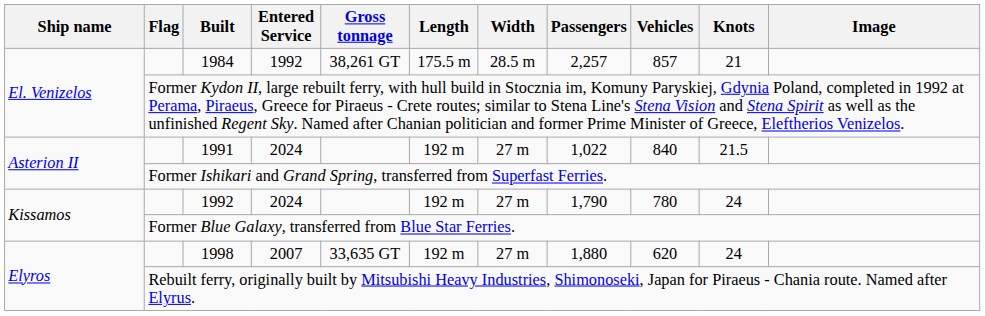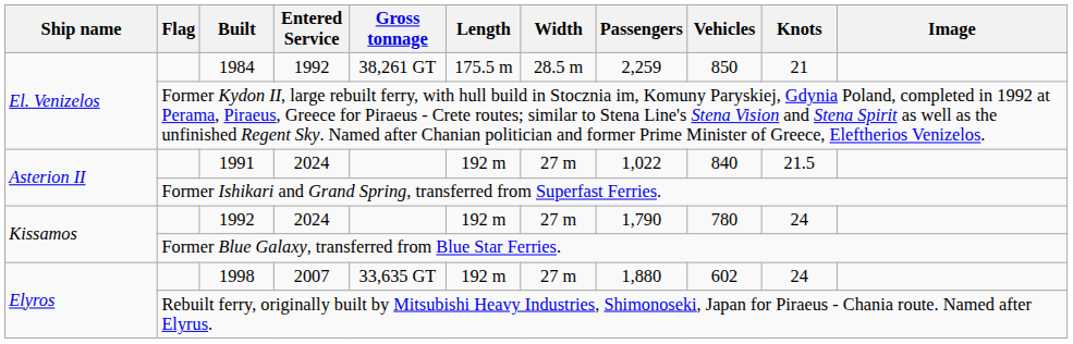1984 | Passengers: 2,257 -> 2,259
1984 | Vehicles: 857 -> 850
1998 | Vehicles: 620 -> 602
